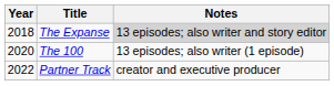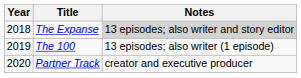The 100 | Year: 2020 -> 2019
Partner Track | Year: 2022 -> 2020
